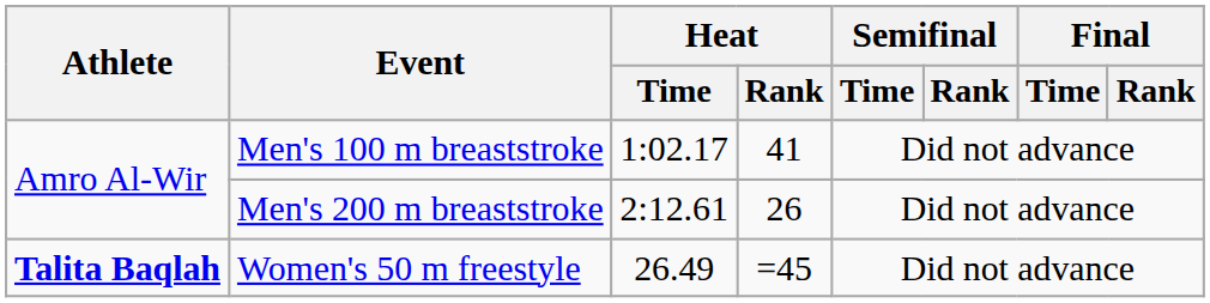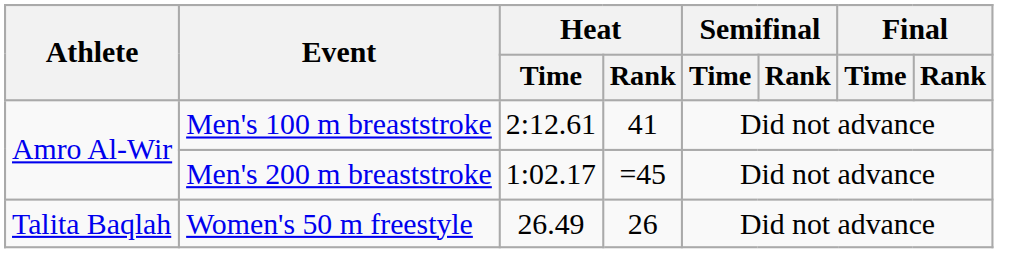Men's 100 m breaststroke | Heat / Time: 1:02.17 -> 2:12.61
Men's 200 m breaststroke | Heat / Time: 2:12.61 -> 1:02.17
Men's 200 m breaststroke | Heat / Rank: 26 -> =45
Women's 50 m freestyle | Athlete: bold -> normal
Women's 50 m freestyle | Heat / Rank: =45 -> 26
